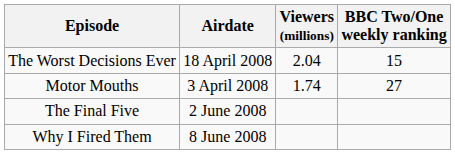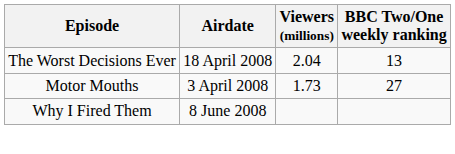The Worst Decisions Ever | BBC Two/One weekly ranking: 15 -> 13
Motor Mouths | Viewers (millions): 1.74 -> 1.73
- row: The Final Five | 2 June 2008
